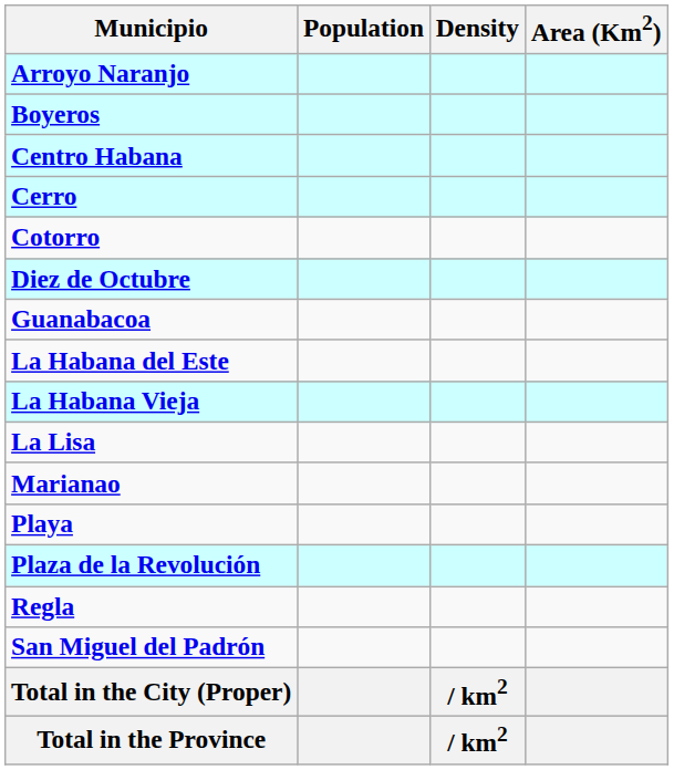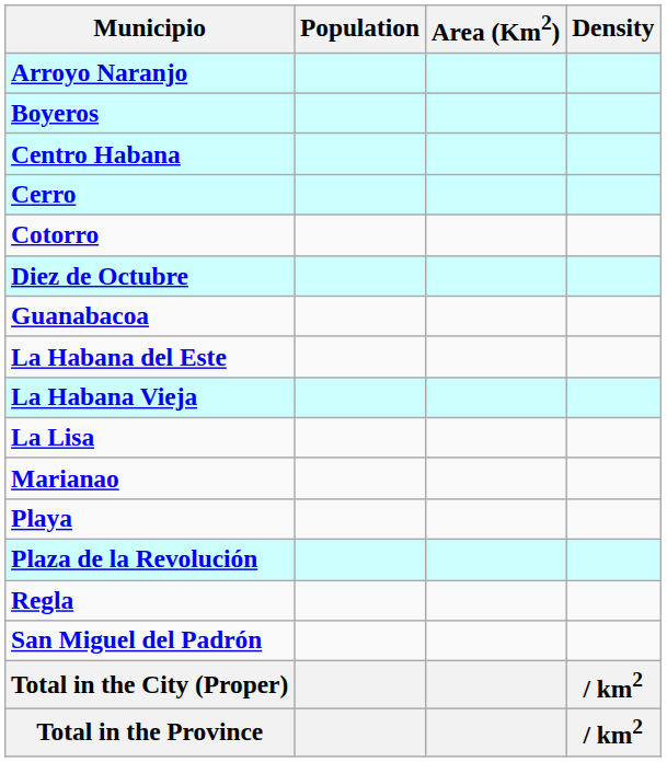columns swapped: Area (Km2) <-> Density
